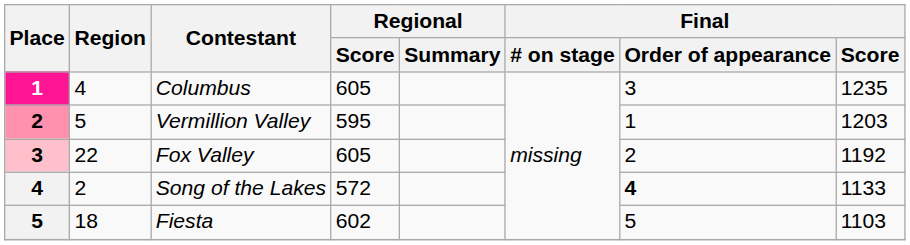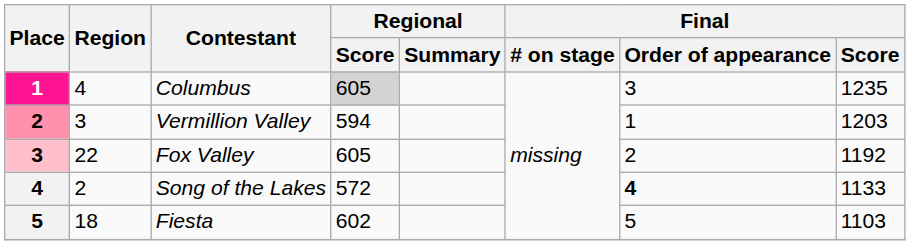Columbus | Regional / Score: no background -> lightgrey background
Vermillion Valley | Region: 5 -> 3
Vermillion Valley | Regional / Score: 595 -> 594
